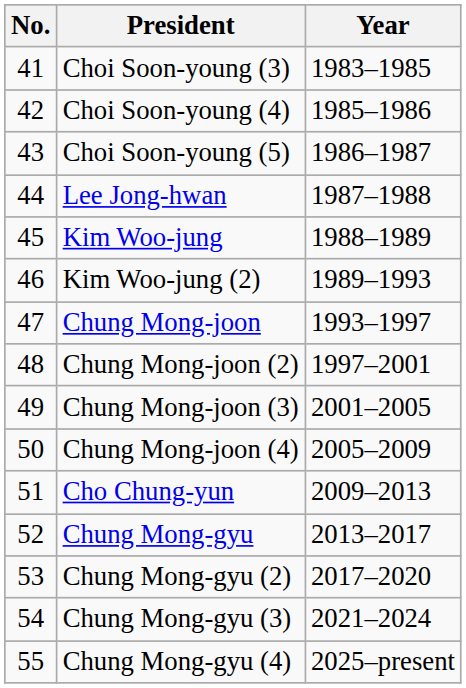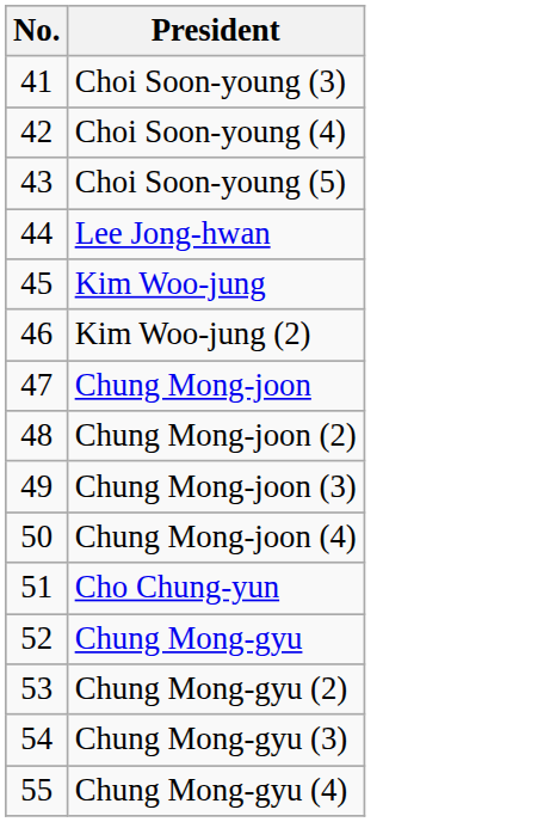- column: Year | 1983–1985 | 1985–1986 | 1986–1987 | 1987–1988 | 1988–1989 | 1989–1993 | 1993–1997 | 1997–2001 | 2001–2005 | 2005–2009 | 2009–2013 | 2013–2017 | 2017–2020 | 2021–2024 | 2025–present
